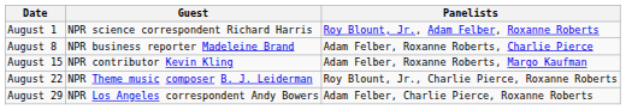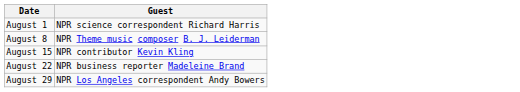- column: Panelists | Roy Blount, Jr., Adam Felber, Roxanne Roberts | Adam Felber, Roxanne Roberts, Charlie Pierce | Adam Felber, Roxanne Roberts, Margo Kaufman | Roy Blount, Jr., Charlie Pierce, Roxanne Roberts | Adam Felber, Charlie Pierce, Roxanne Roberts
August 8 | Guest: NPR business reporter Madeleine Brand -> NPR Theme music composer B. J. Leiderman
August 22 | Guest: NPR Theme music composer B. J. Leiderman -> NPR business reporter Madeleine Brand
